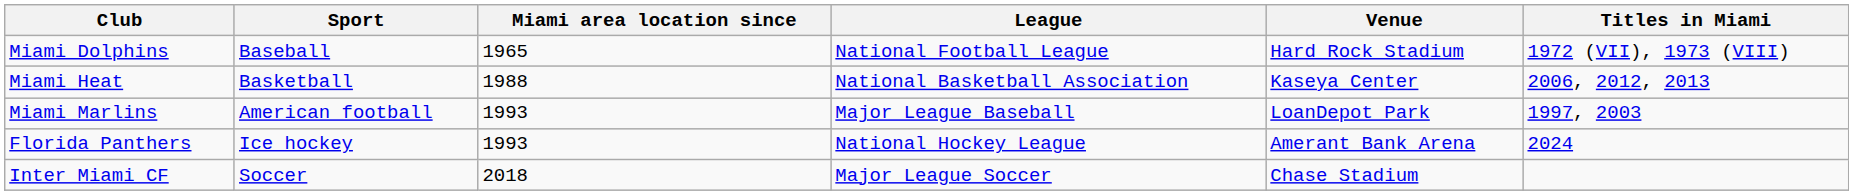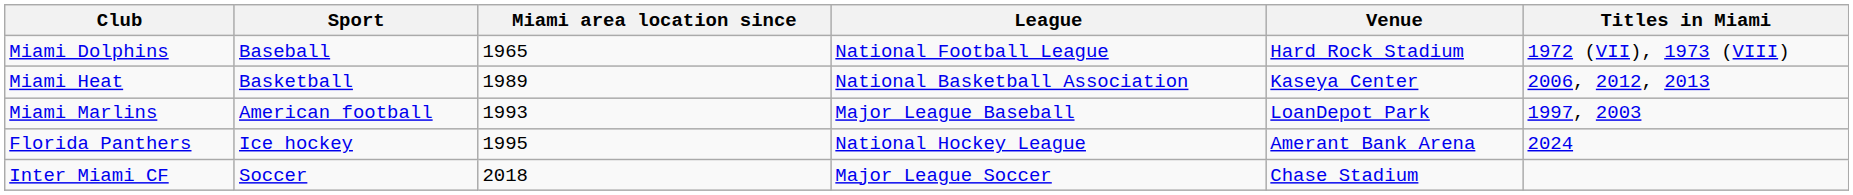Miami Heat | Miami area location since: 1988 -> 1989
Florida Panthers | Miami area location since: 1993 -> 1995
